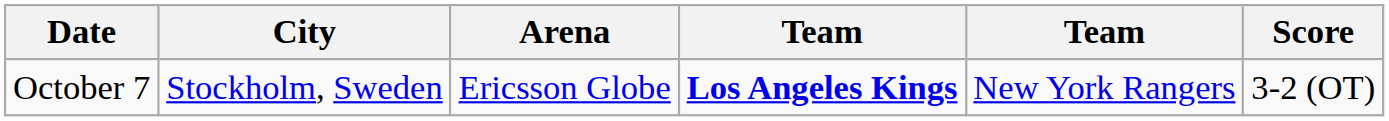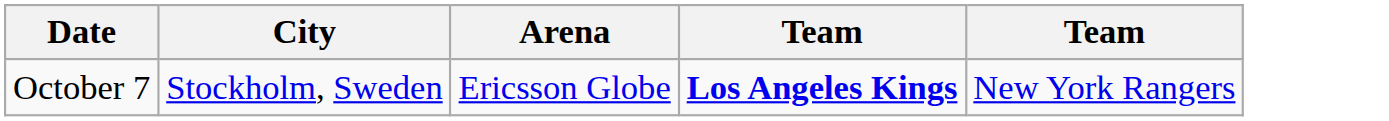- column: Score | 3-2 (OT)
